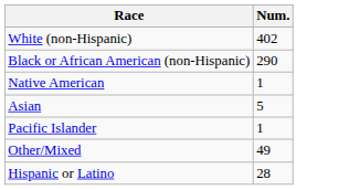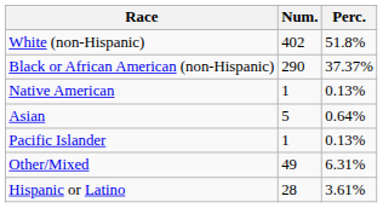+ column: Perc. | 51.8% | 37.37% | 0.13% | 0.64% | 0.13% | 6.31% | 3.61%
